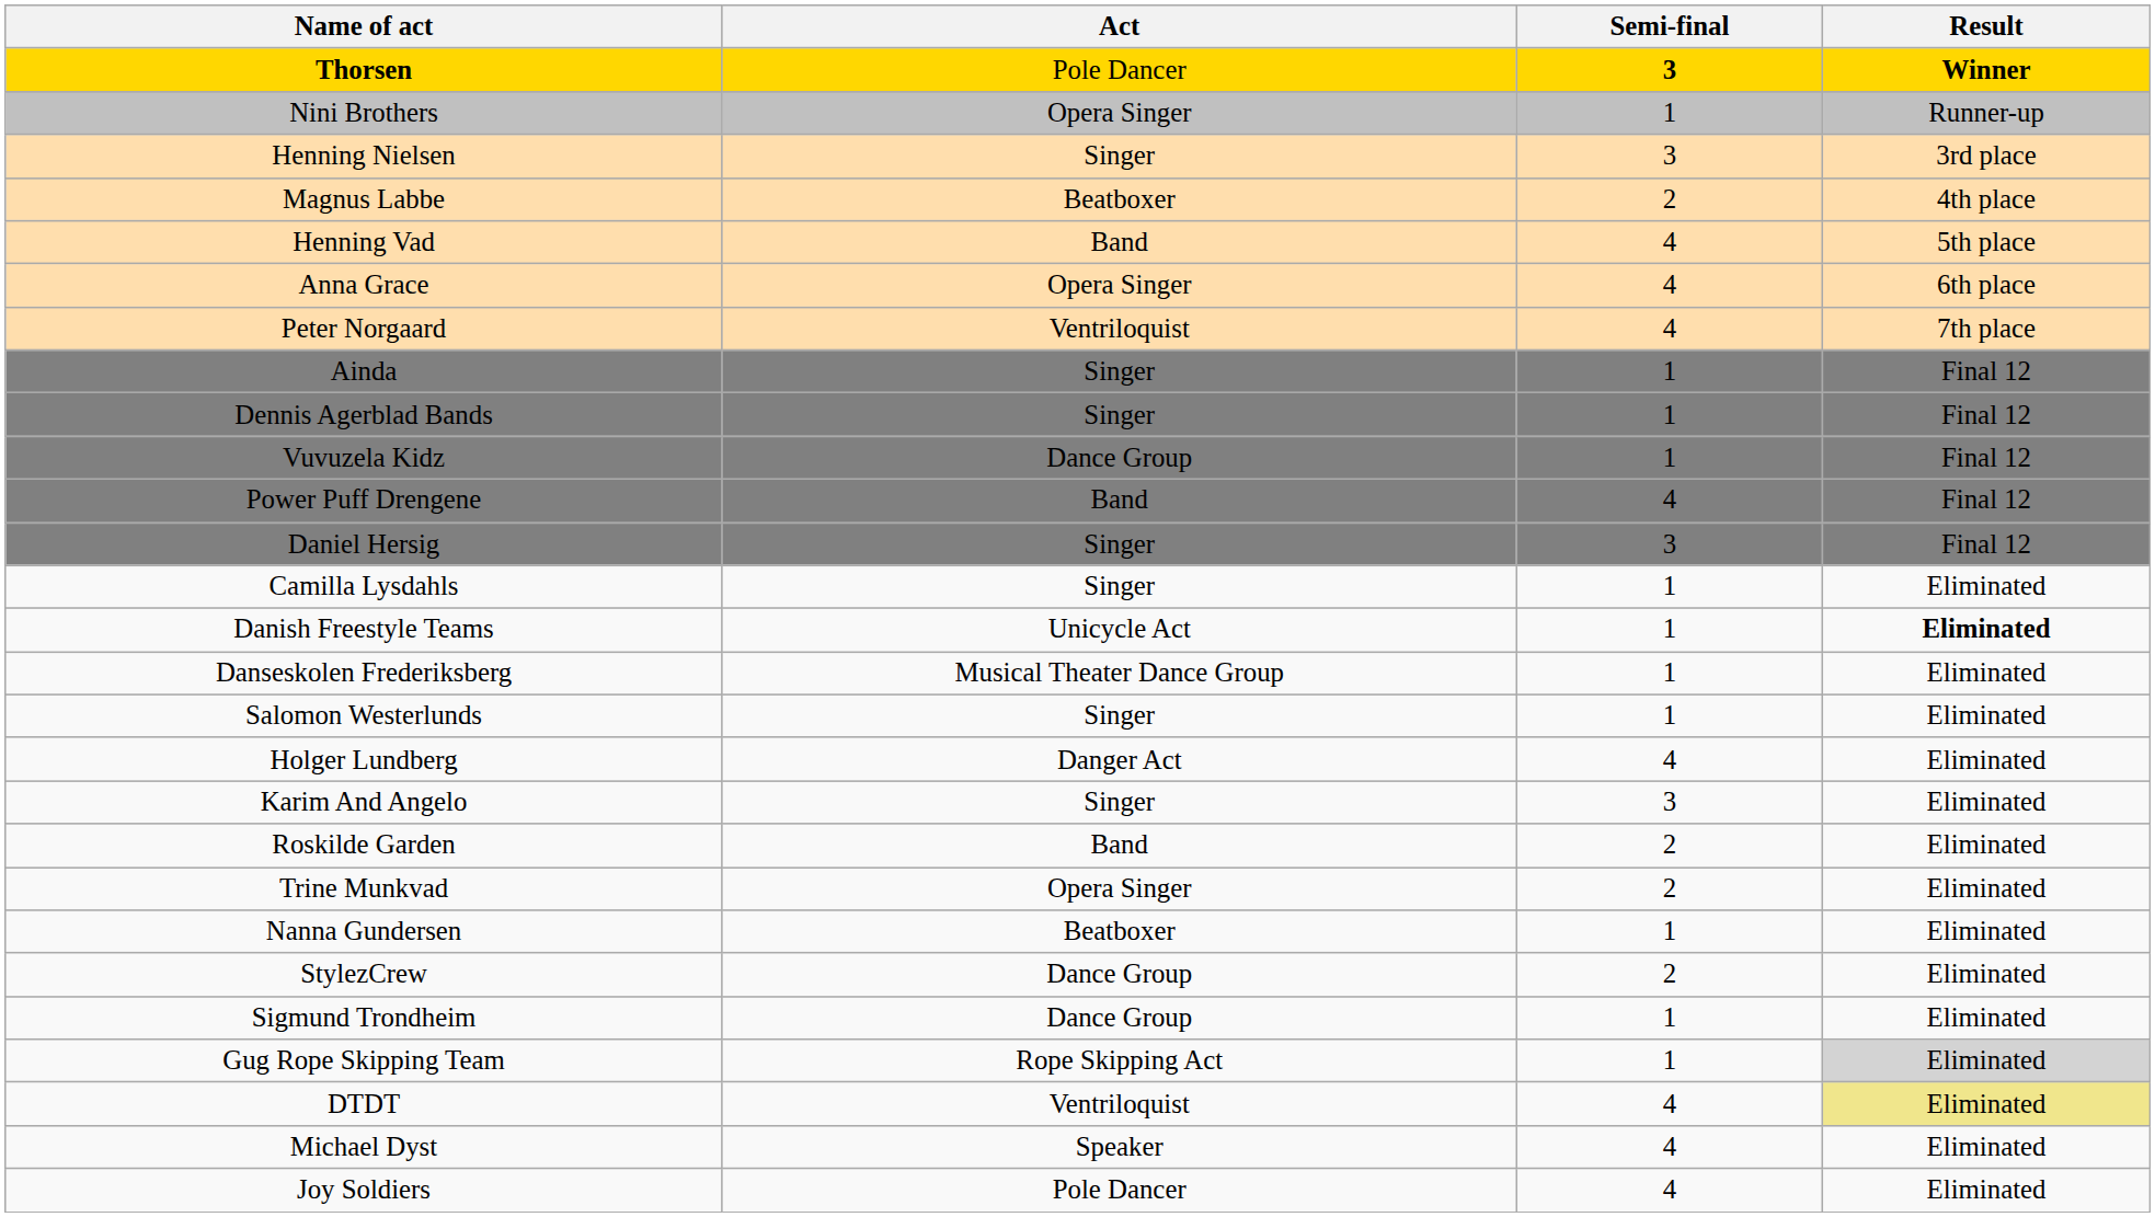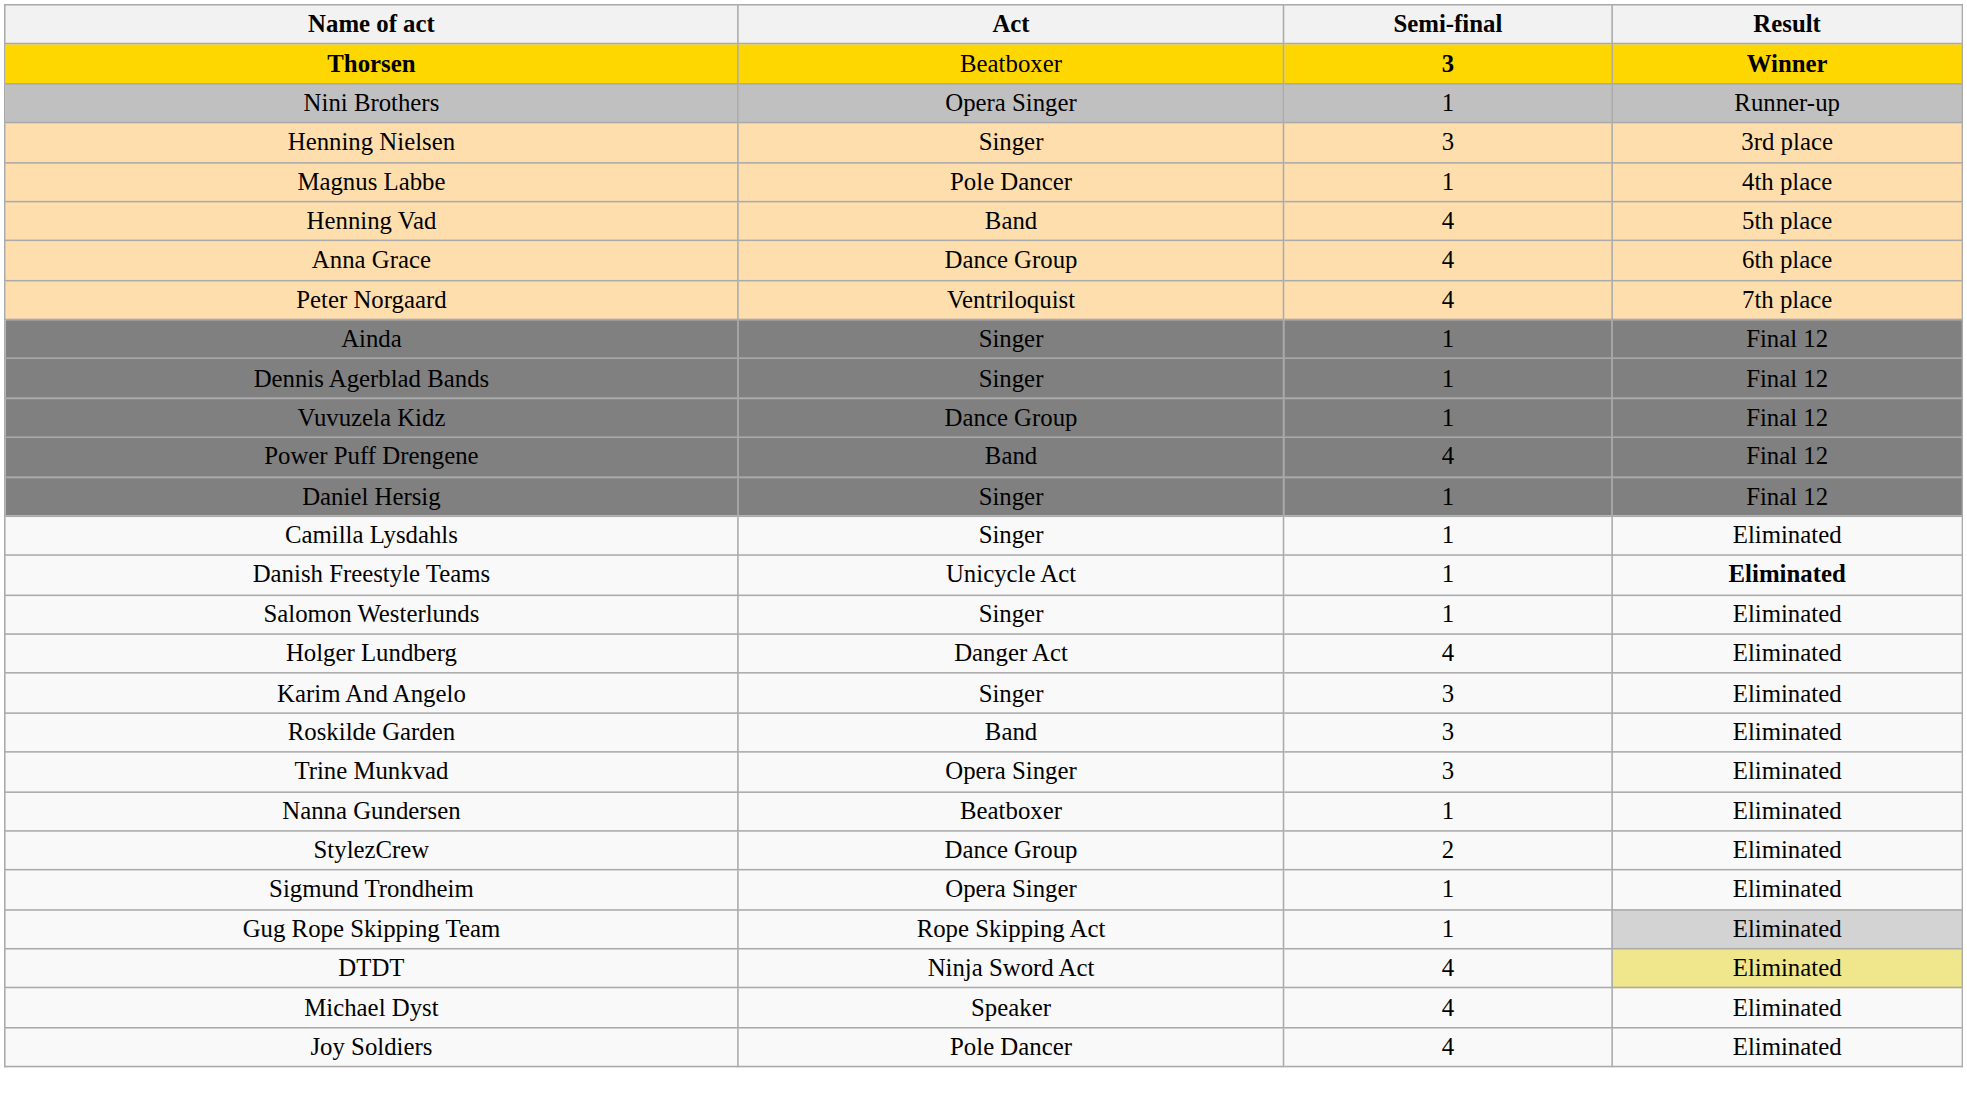Thorsen | Act: Pole Dancer -> Beatboxer
Magnus Labbe | Act: Beatboxer -> Pole Dancer
Magnus Labbe | Semi-final: 2 -> 1
Anna Grace | Act: Opera Singer -> Dance Group
Daniel Hersig | Semi-final: 3 -> 1
- row: Danseskolen Frederiksberg | Musical Theater Dance Group | 1 | Eliminated
Roskilde Garden | Semi-final: 2 -> 3
Trine Munkvad | Semi-final: 2 -> 3
Sigmund Trondheim | Act: Dance Group -> Opera Singer
DTDT | Act: Ventriloquist -> Ninja Sword Act
